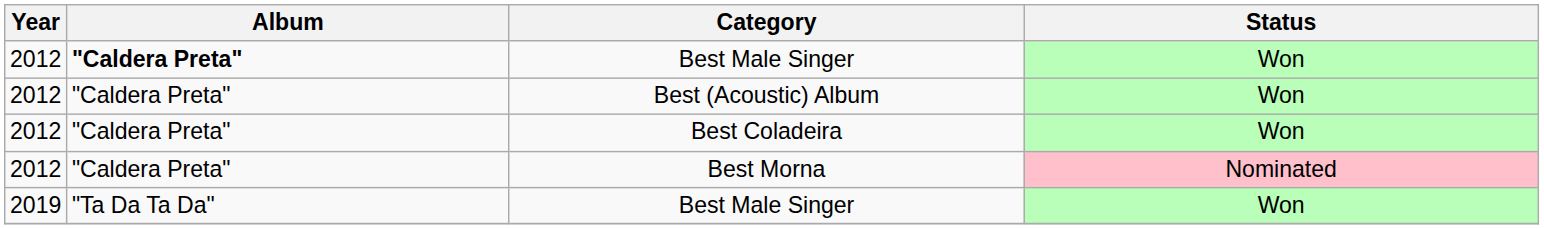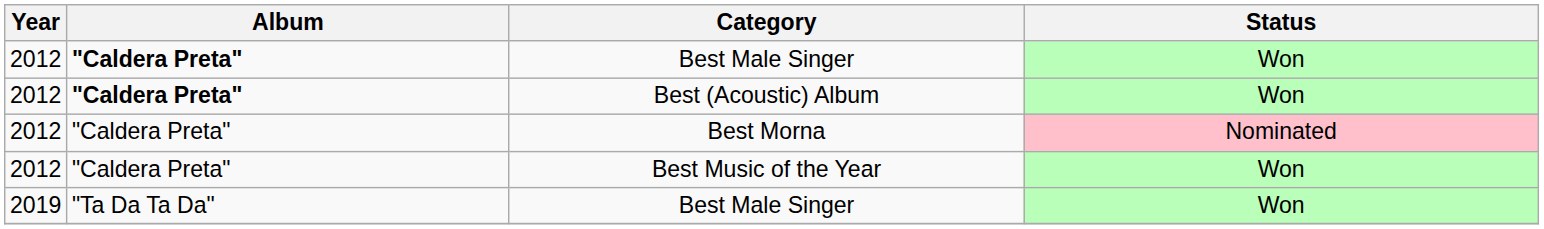Best (Acoustic) Album | Album: normal -> bold
- row: 2012 | "Caldera Preta" | Best Coladeira | Won
+ row: 2012 | "Caldera Preta" | Best Music of the Year | Won
